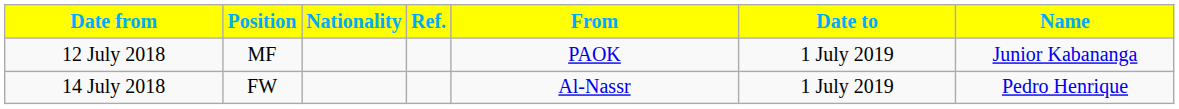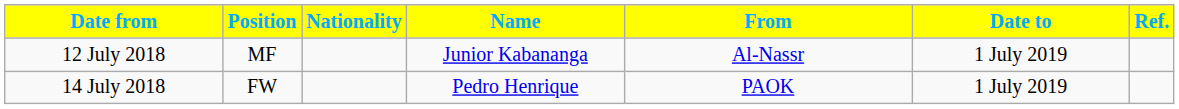columns swapped: Name <-> Ref.
12 July 2018 | From: PAOK -> Al-Nassr
14 July 2018 | From: Al-Nassr -> PAOK
